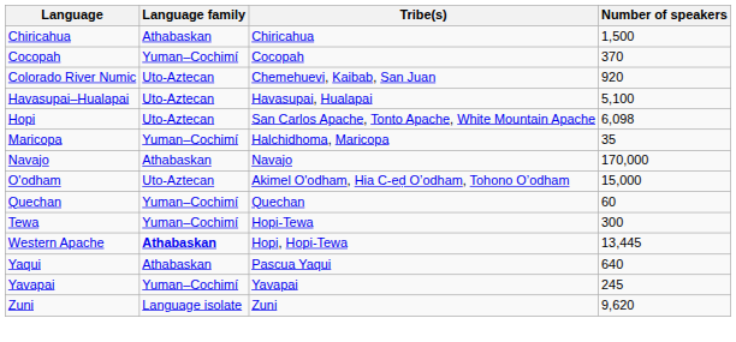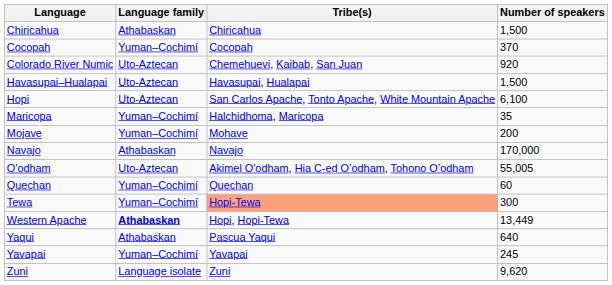Havasupai–Hualapai | Number of speakers: 5,100 -> 1,500
Hopi | Number of speakers: 6,098 -> 6,100
+ row: Mojave | Yuman–Cochimí | Mohave | 200
O'odham | Number of speakers: 15,000 -> 55,005
Tewa | Tribe(s): no background -> lightsalmon background
Western Apache | Number of speakers: 13,445 -> 13,449
